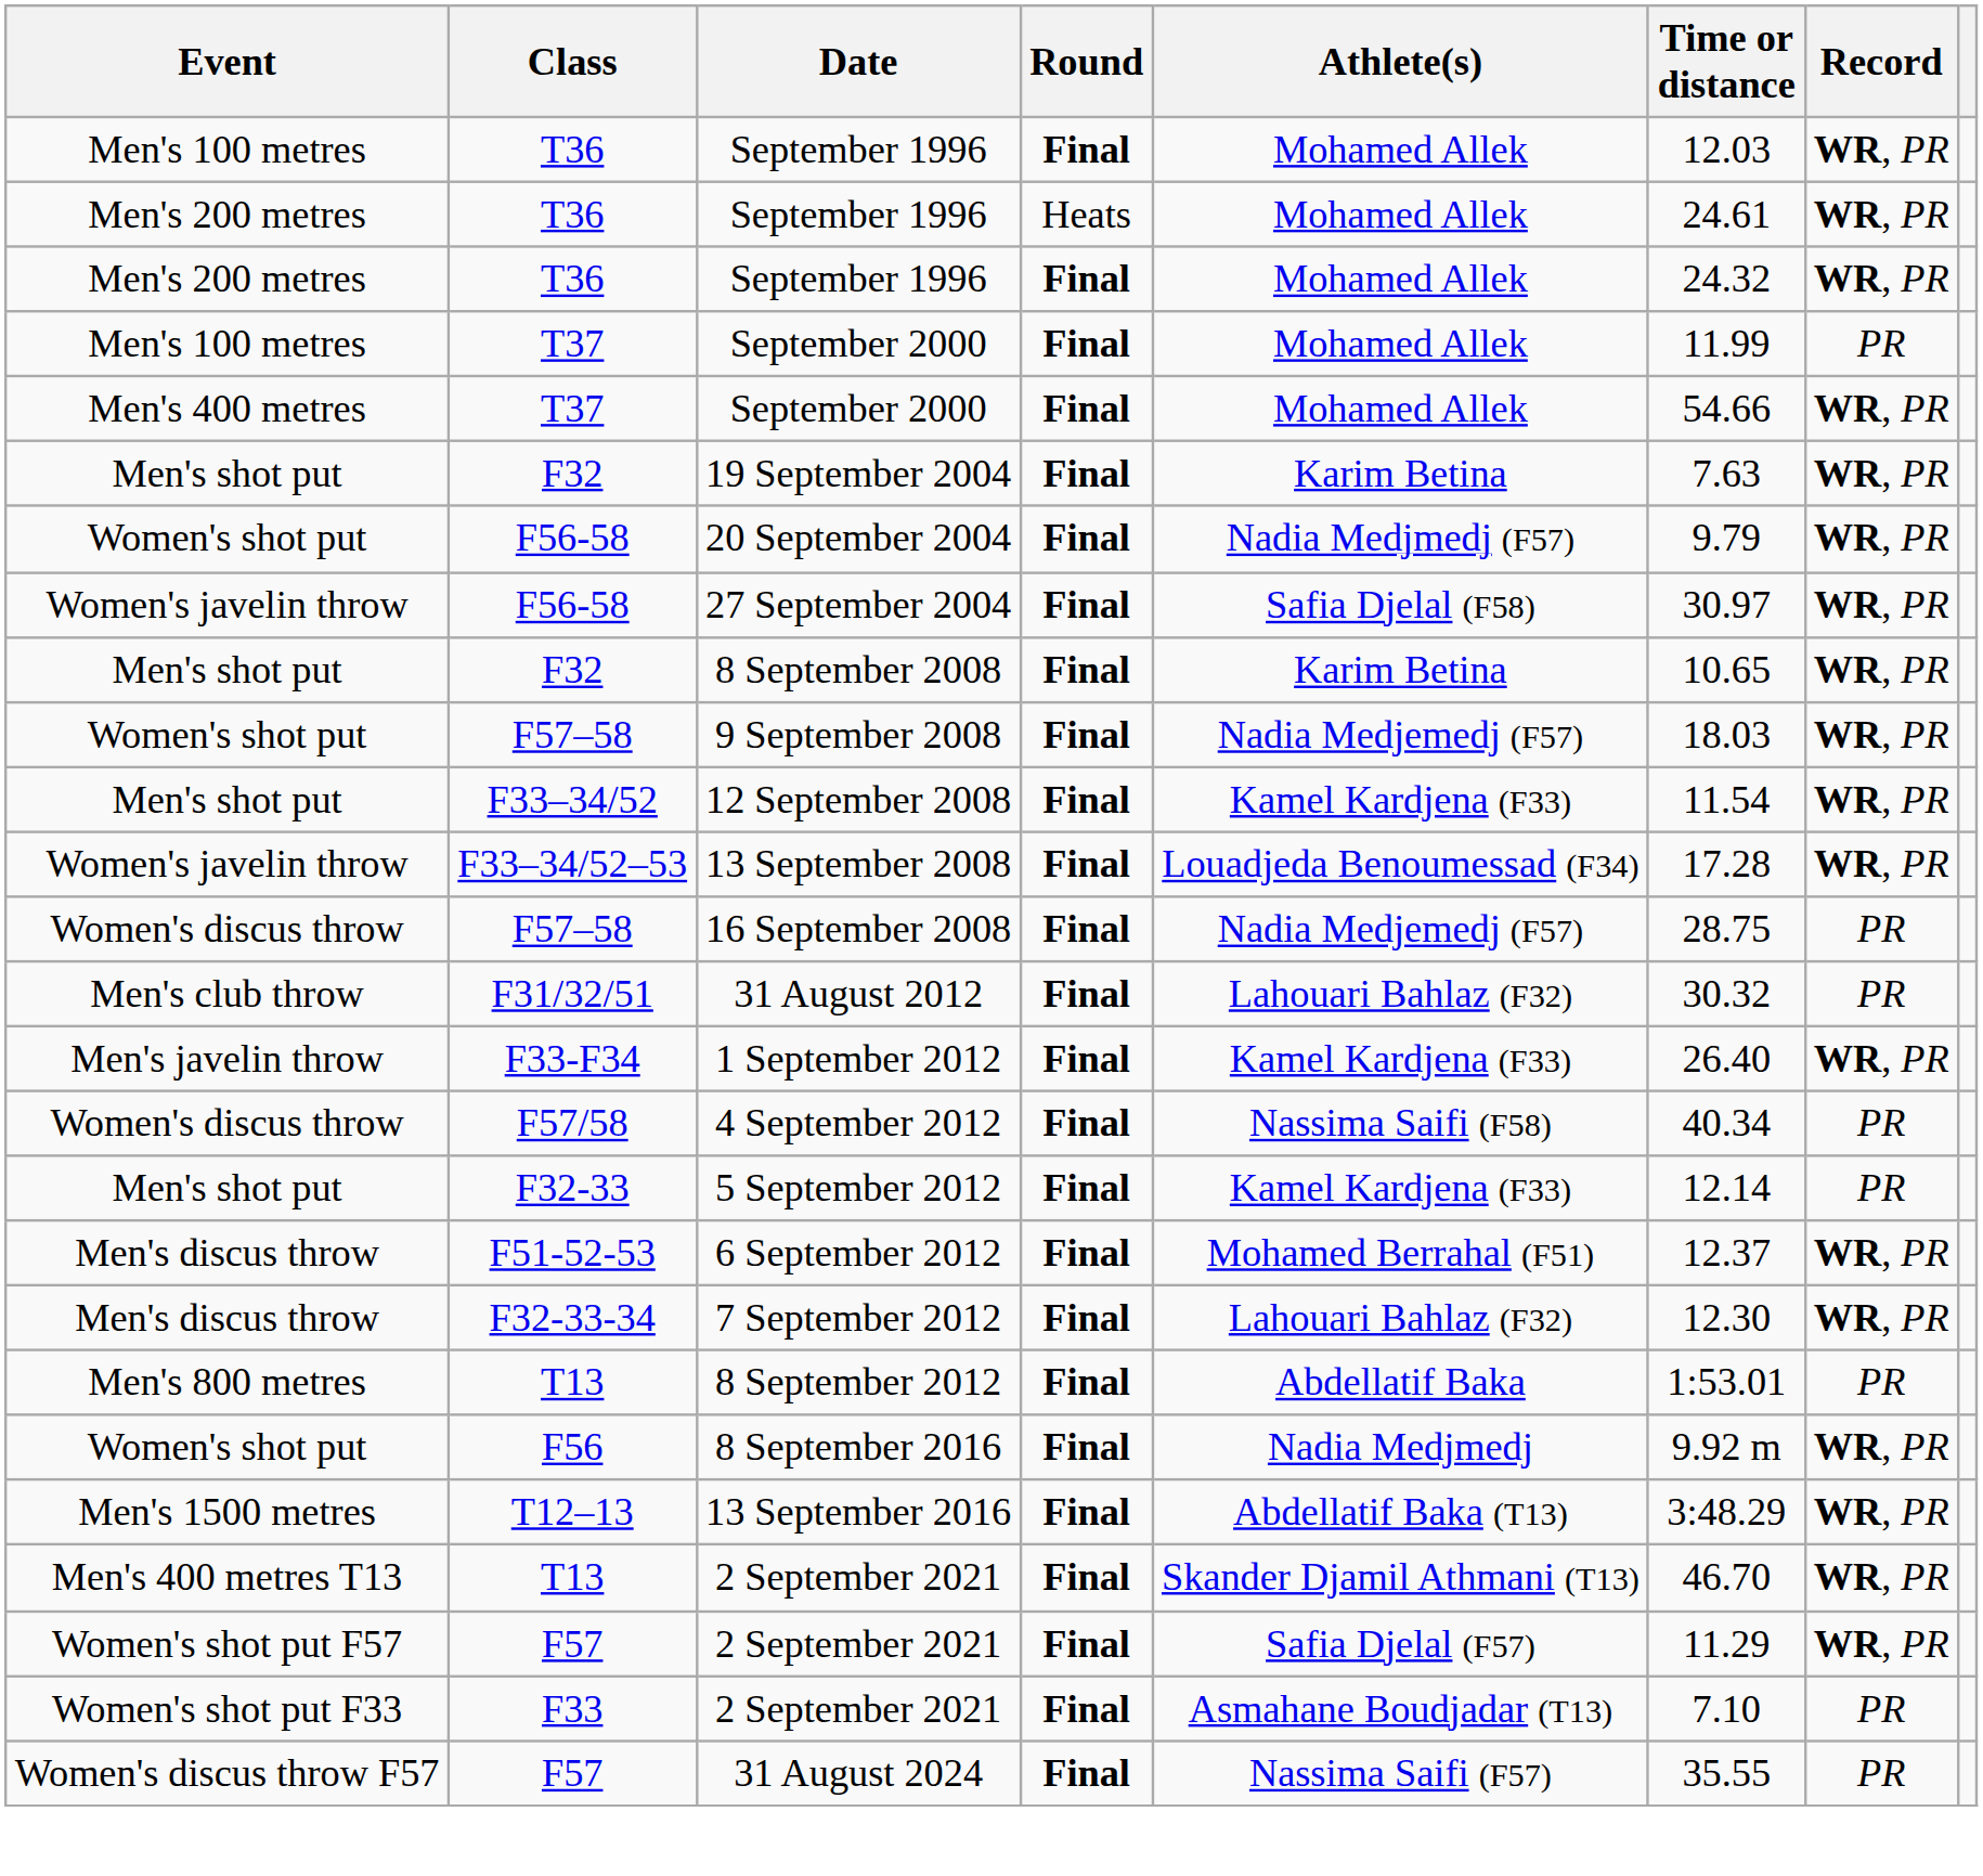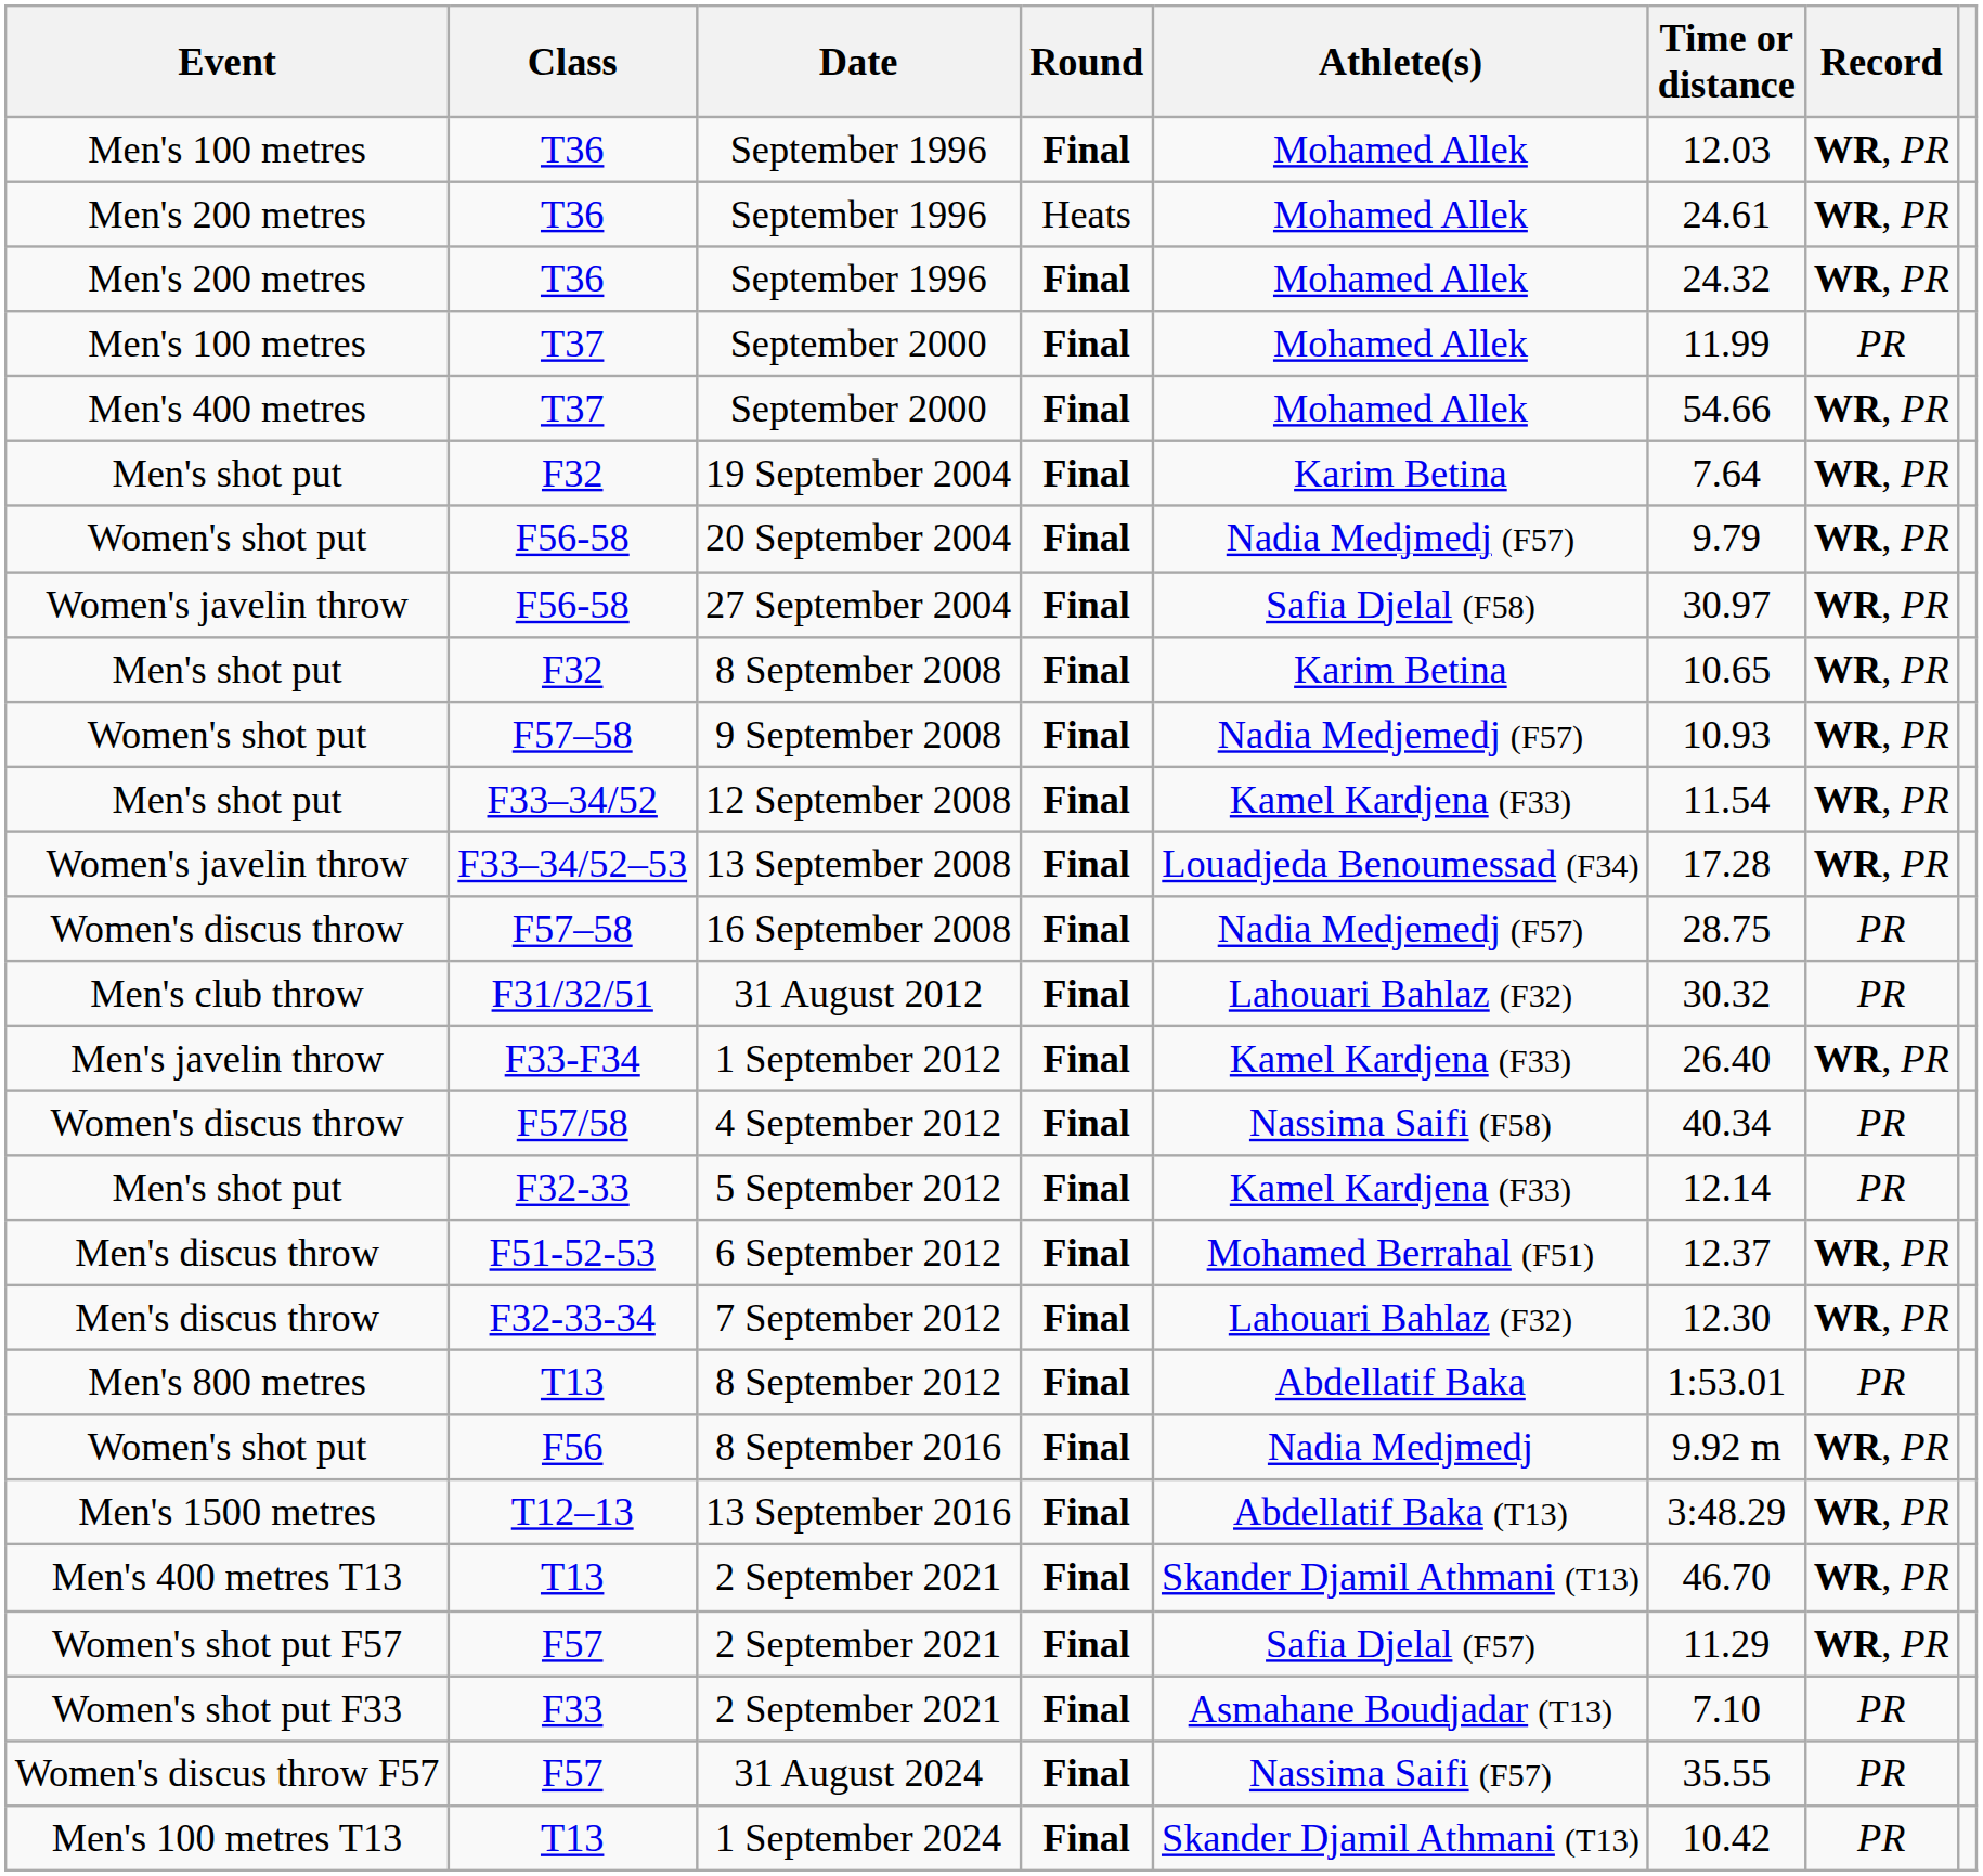19 September 2004 | Time or distance: 7.63 -> 7.64
9 September 2008 | Time or distance: 18.03 -> 10.93
+ row: Men's 100 metres T13 | T13 | 1 September 2024 | Final | Skander Djamil Athmani (T13) | 10.42 | PR
